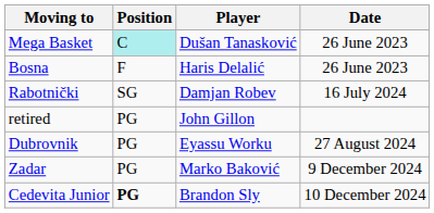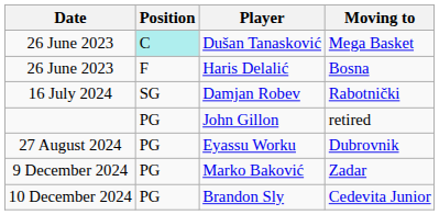columns swapped: Date <-> Moving to
Brandon Sly | Position: bold -> normal
